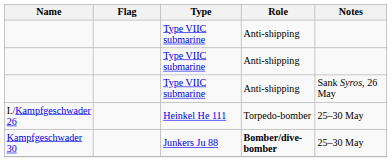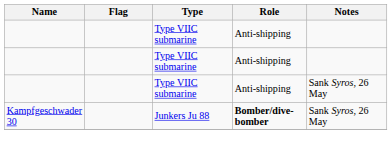- row: I./Kampfgeschwader 26 | Heinkel He 111 | Torpedo-bomber | 25–30 May
Kampfgeschwader 30 | Notes: 25–30 May -> Sank Syros, 26 May
